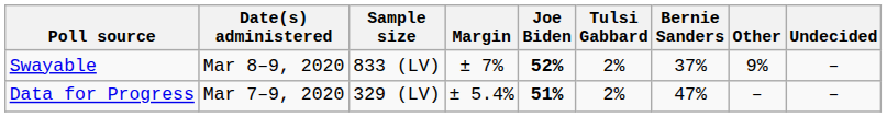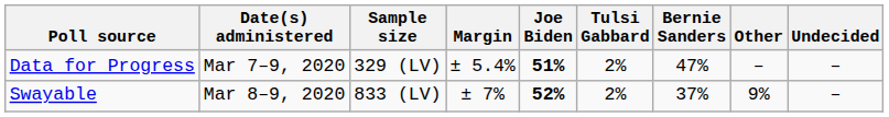rows swapped: Swayable <-> Data for Progress
